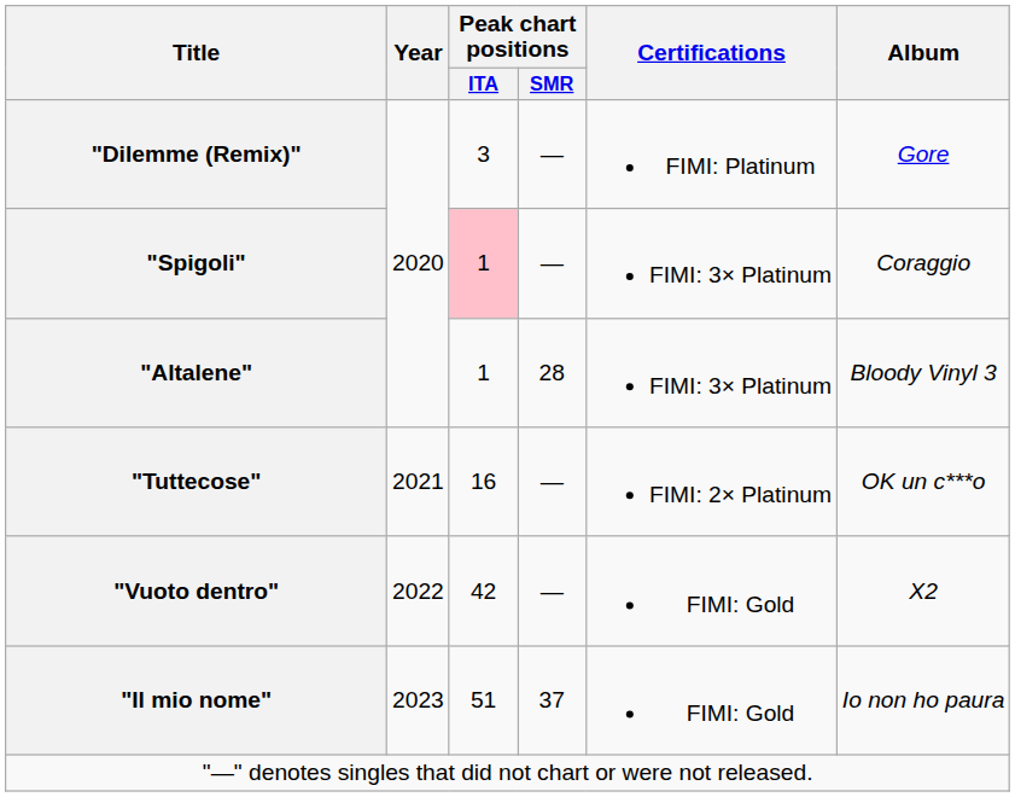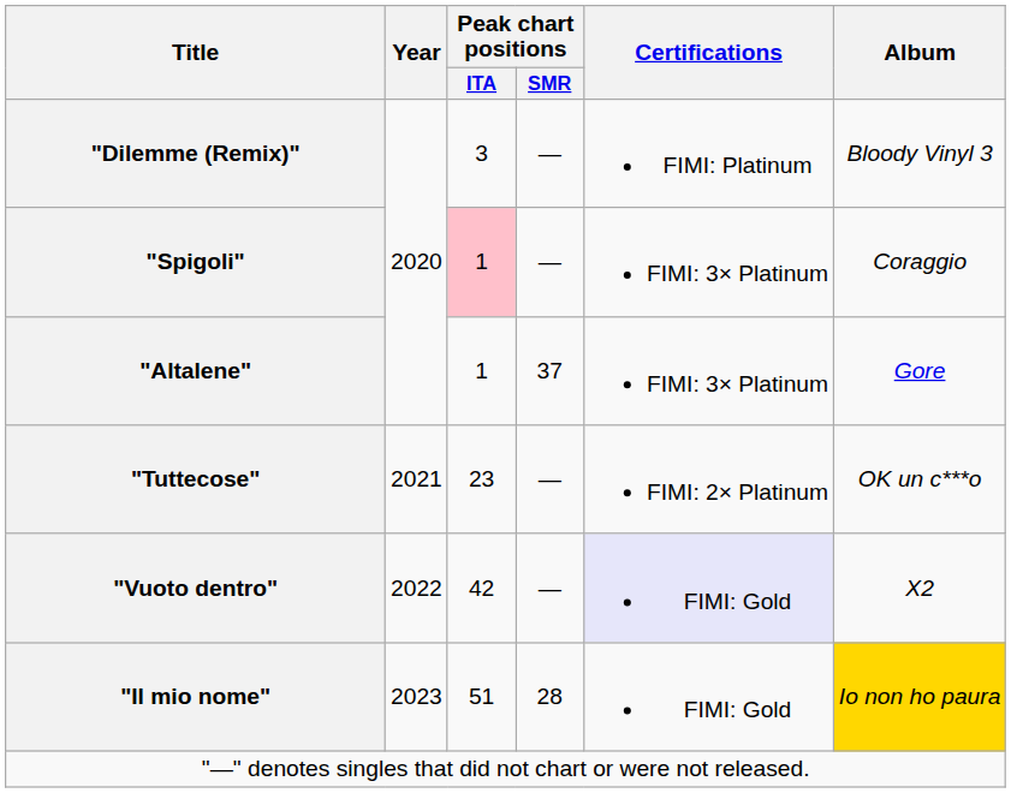"Dilemme (Remix)" | Album: Gore -> Bloody Vinyl 3
"Altalene" | Peak chart positions / SMR: 28 -> 37
"Altalene" | Album: Bloody Vinyl 3 -> Gore
"Tuttecose" | Peak chart positions / ITA: 16 -> 23
"Vuoto dentro" | Certifications: no background -> lavender background
"Il mio nome" | Peak chart positions / SMR: 37 -> 28
"Il mio nome" | Album: no background -> gold background
